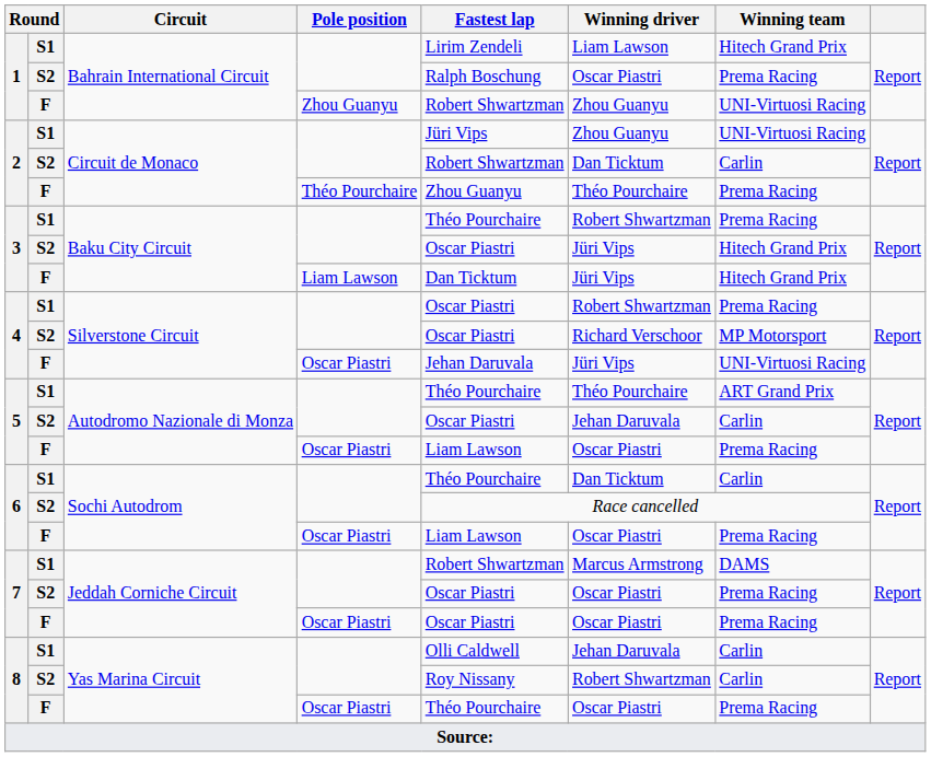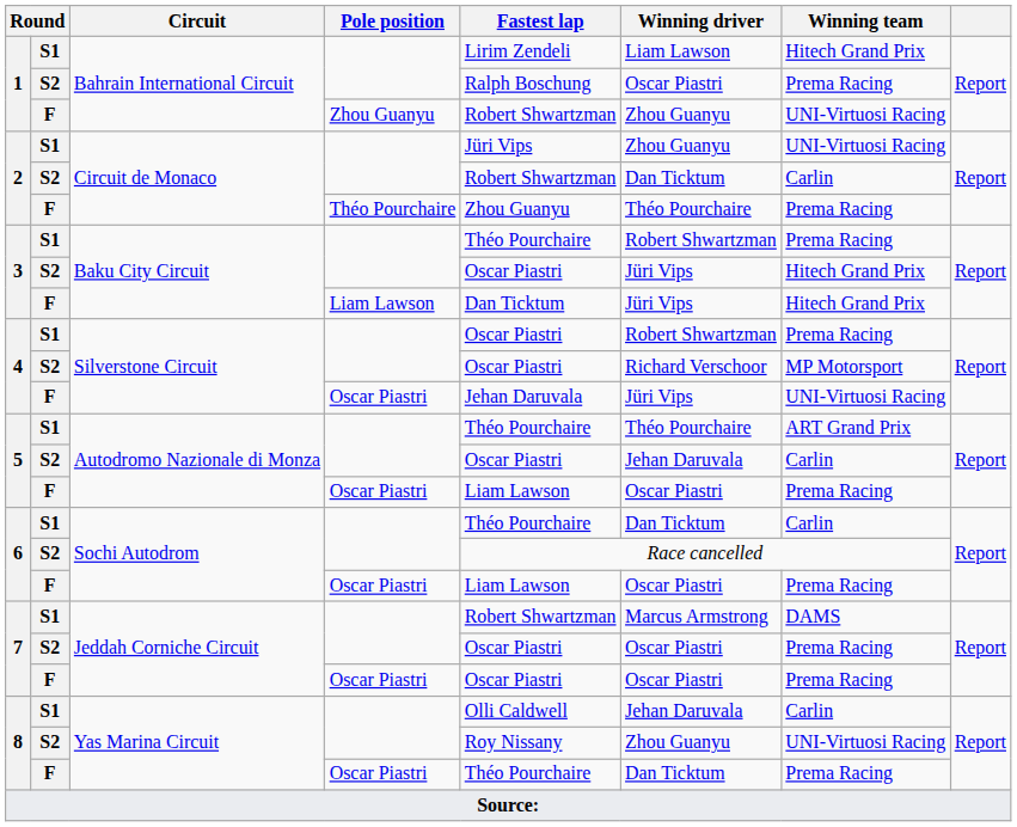8 / S2 | Winning driver: Robert Shwartzman -> Zhou Guanyu
8 / S2 | Winning team: Carlin -> UNI-Virtuosi Racing
8 / F | Winning driver: Oscar Piastri -> Dan Ticktum
